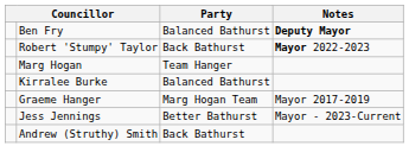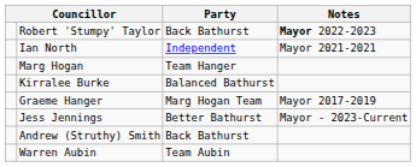- row: Ben Fry | Balanced Bathurst | Deputy Mayor
+ row: Ian North | Independent | Mayor 2021-2021
+ row: Warren Aubin | Team Aubin
